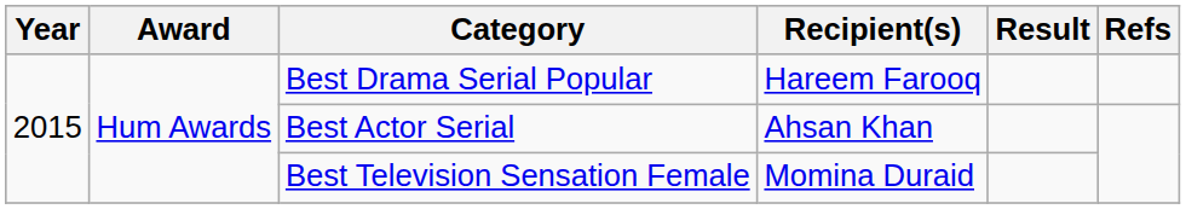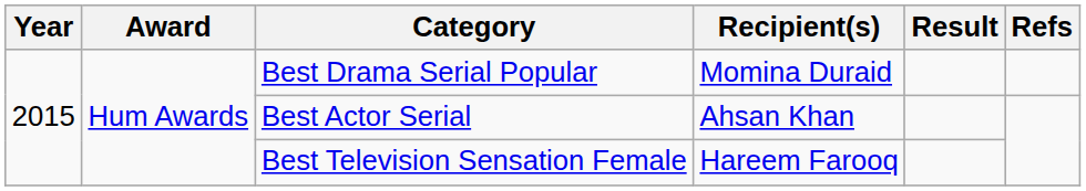Best Drama Serial Popular | Recipient(s): Hareem Farooq -> Momina Duraid
Best Television Sensation Female | Recipient(s): Momina Duraid -> Hareem Farooq
